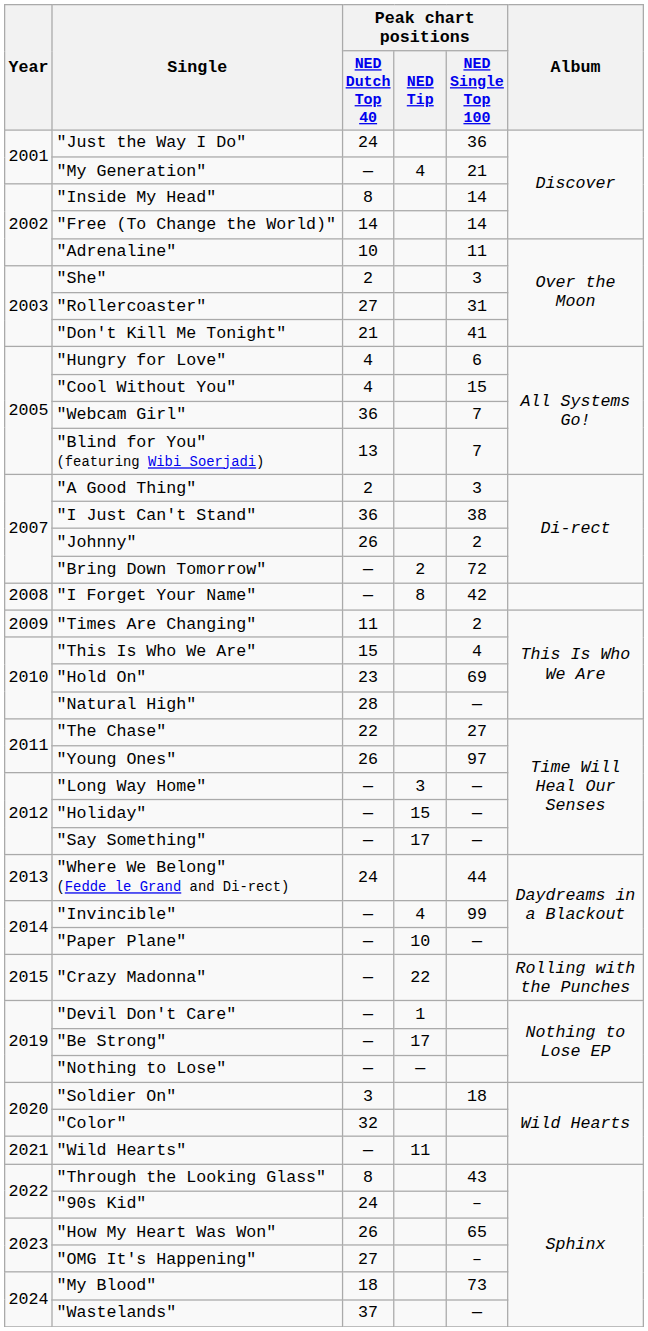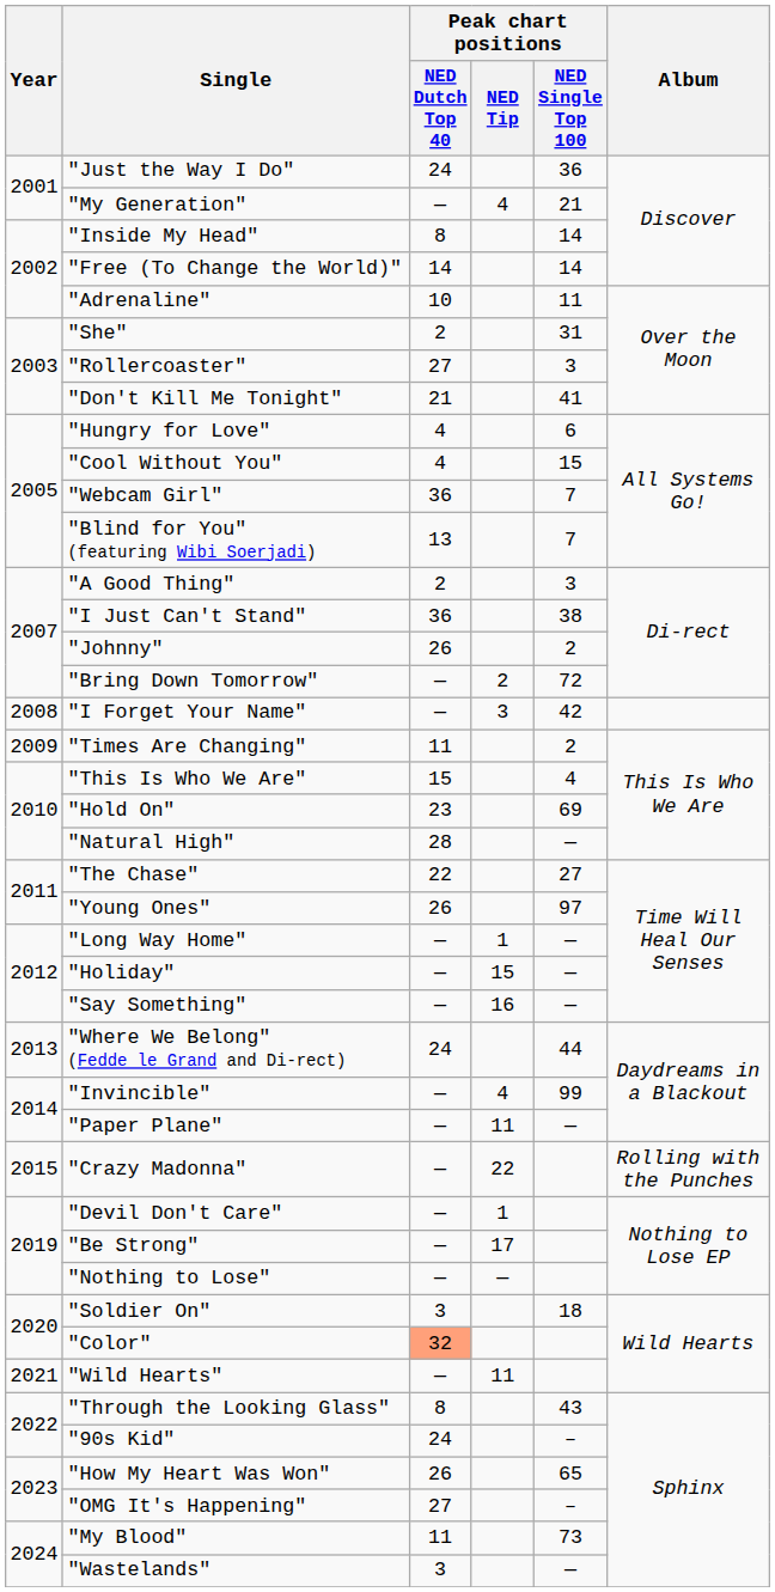"She" | Peak chart positions / NED Single Top 100: 3 -> 31
"Rollercoaster" | Peak chart positions / NED Single Top 100: 31 -> 3
"I Forget Your Name" | Peak chart positions / NED Tip: 8 -> 3
"Long Way Home" | Peak chart positions / NED Tip: 3 -> 1
"Say Something" | Peak chart positions / NED Tip: 17 -> 16
"Paper Plane" | Peak chart positions / NED Tip: 10 -> 11
"Color" | Peak chart positions / NED Dutch Top 40: no background -> lightsalmon background
"My Blood" | Peak chart positions / NED Dutch Top 40: 18 -> 11
"Wastelands" | Peak chart positions / NED Dutch Top 40: 37 -> 3
